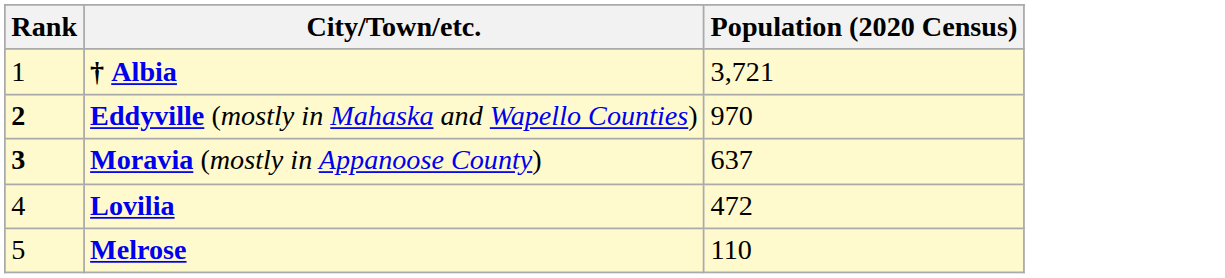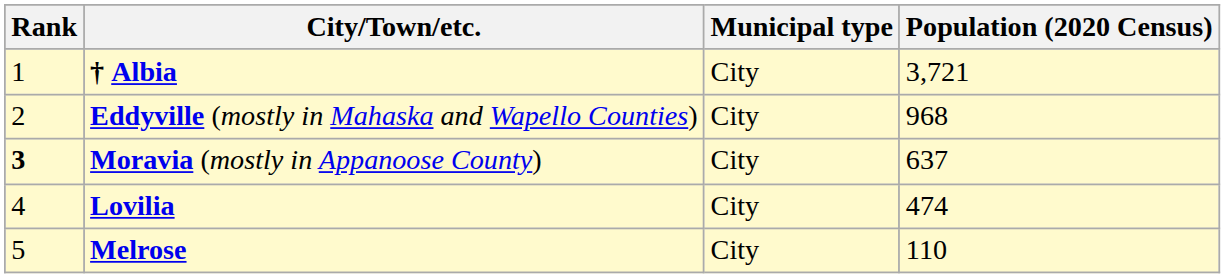+ column: Municipal type | City | City | City | City | City
Eddyville (mostly in Mahaska and Wapello Counties) | Rank: bold -> normal
Eddyville (mostly in Mahaska and Wapello Counties) | Population (2020 Census): 970 -> 968
Lovilia | Population (2020 Census): 472 -> 474
